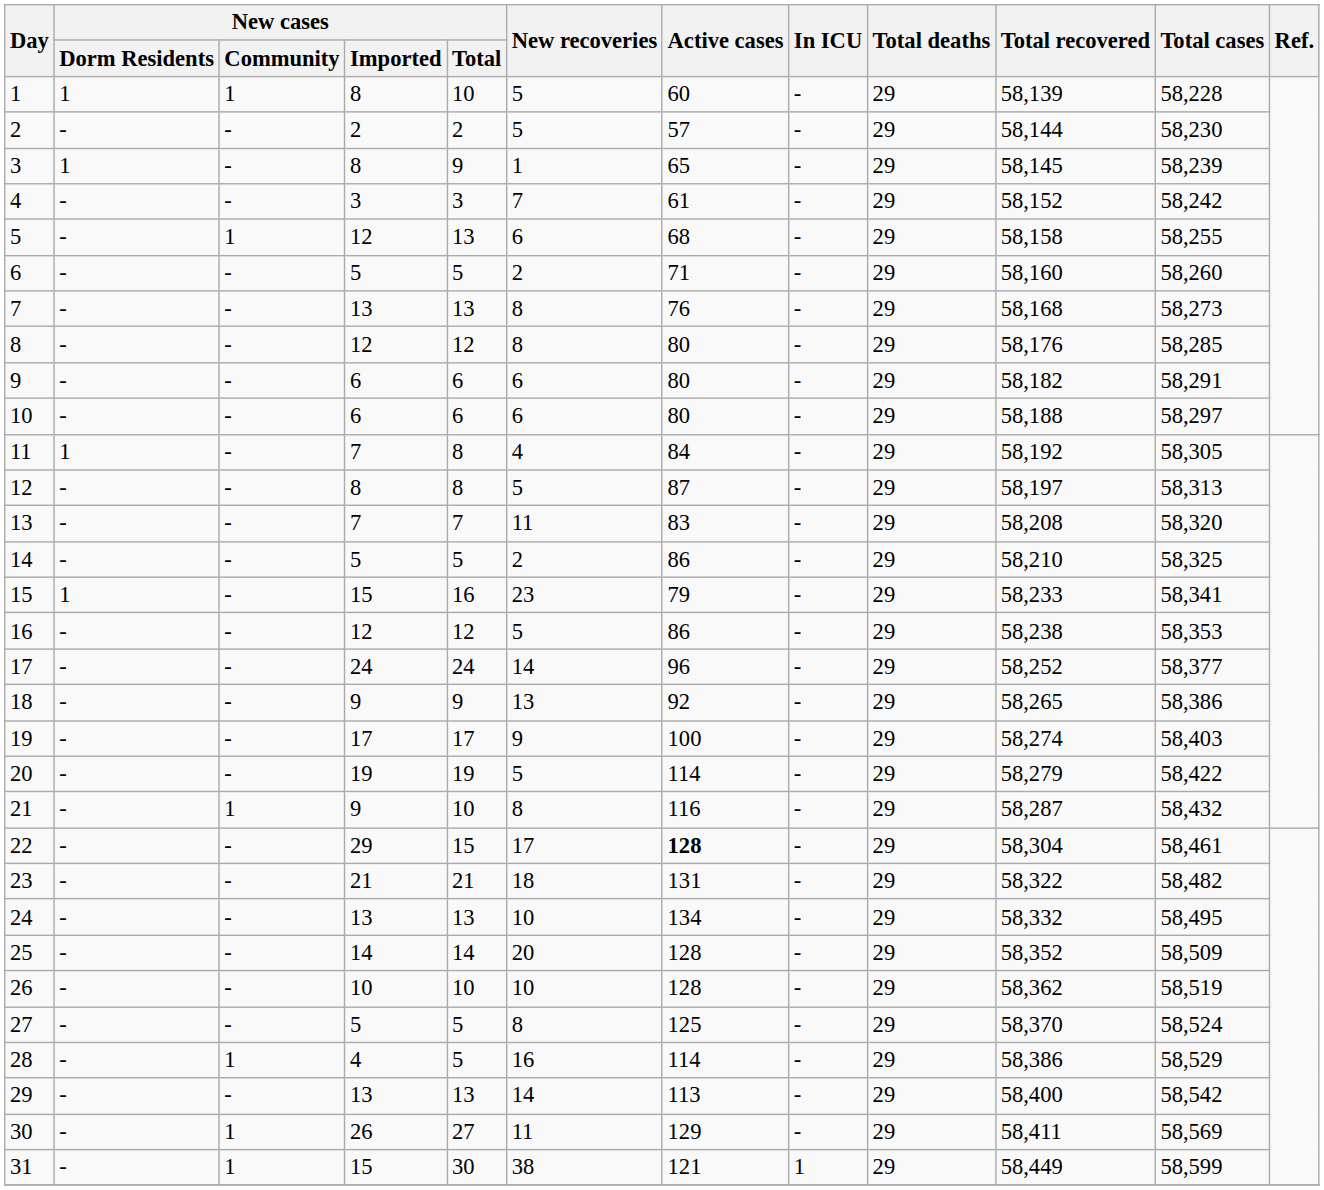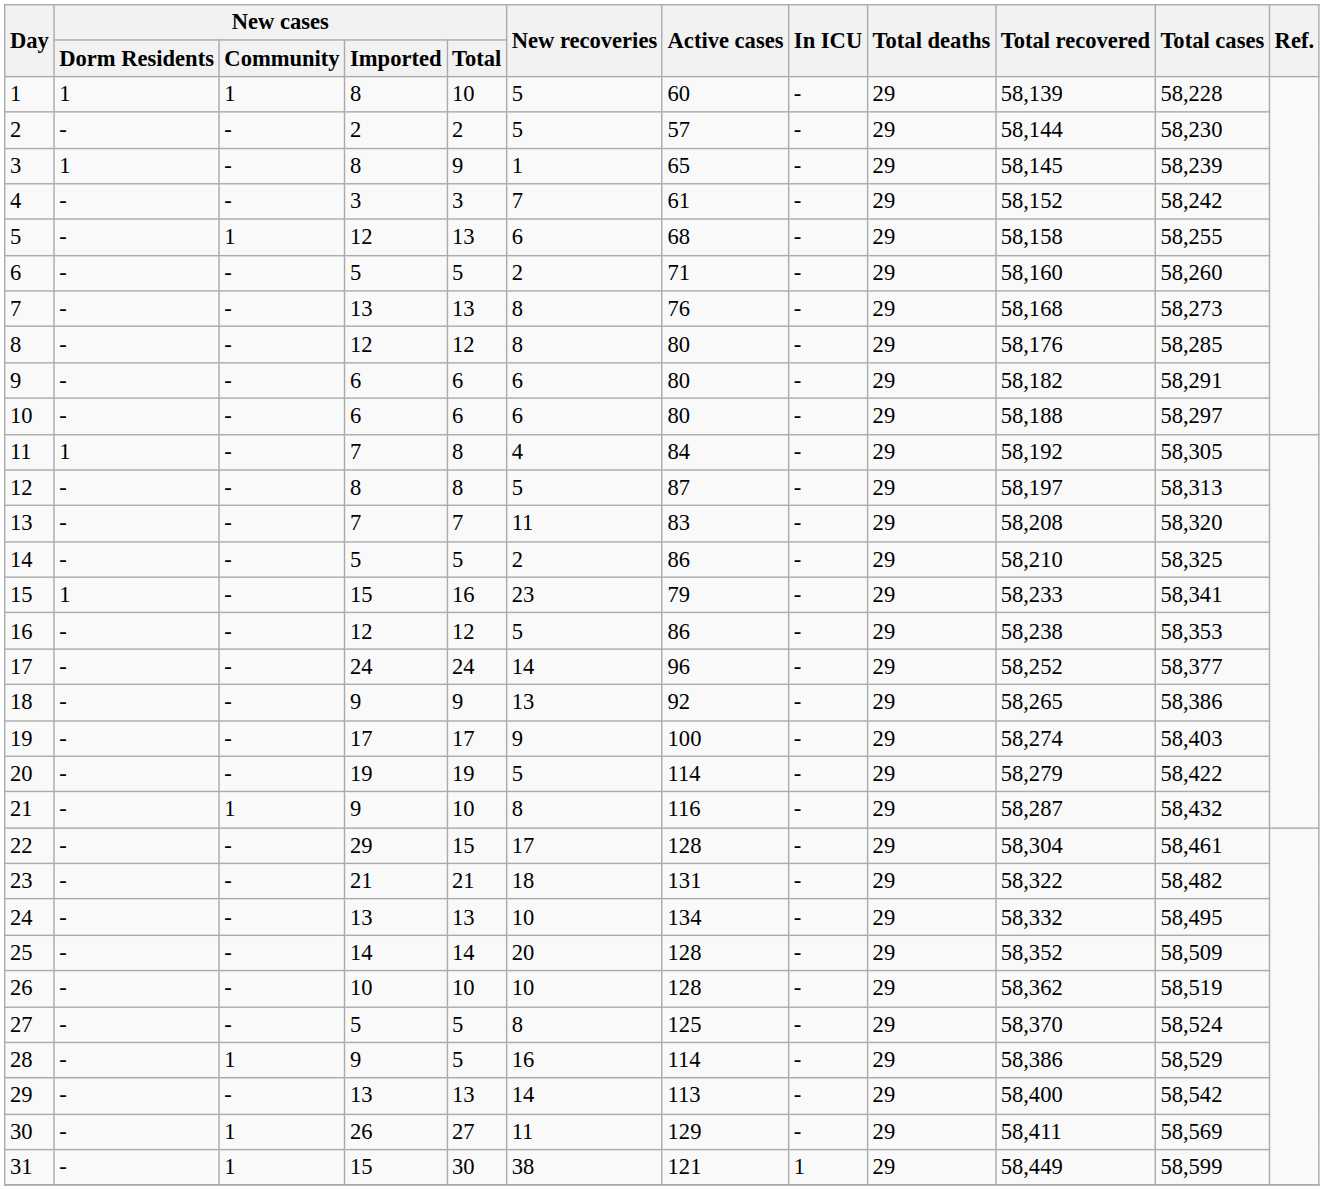22 | Active cases: bold -> normal
28 | New cases / Imported: 4 -> 9
